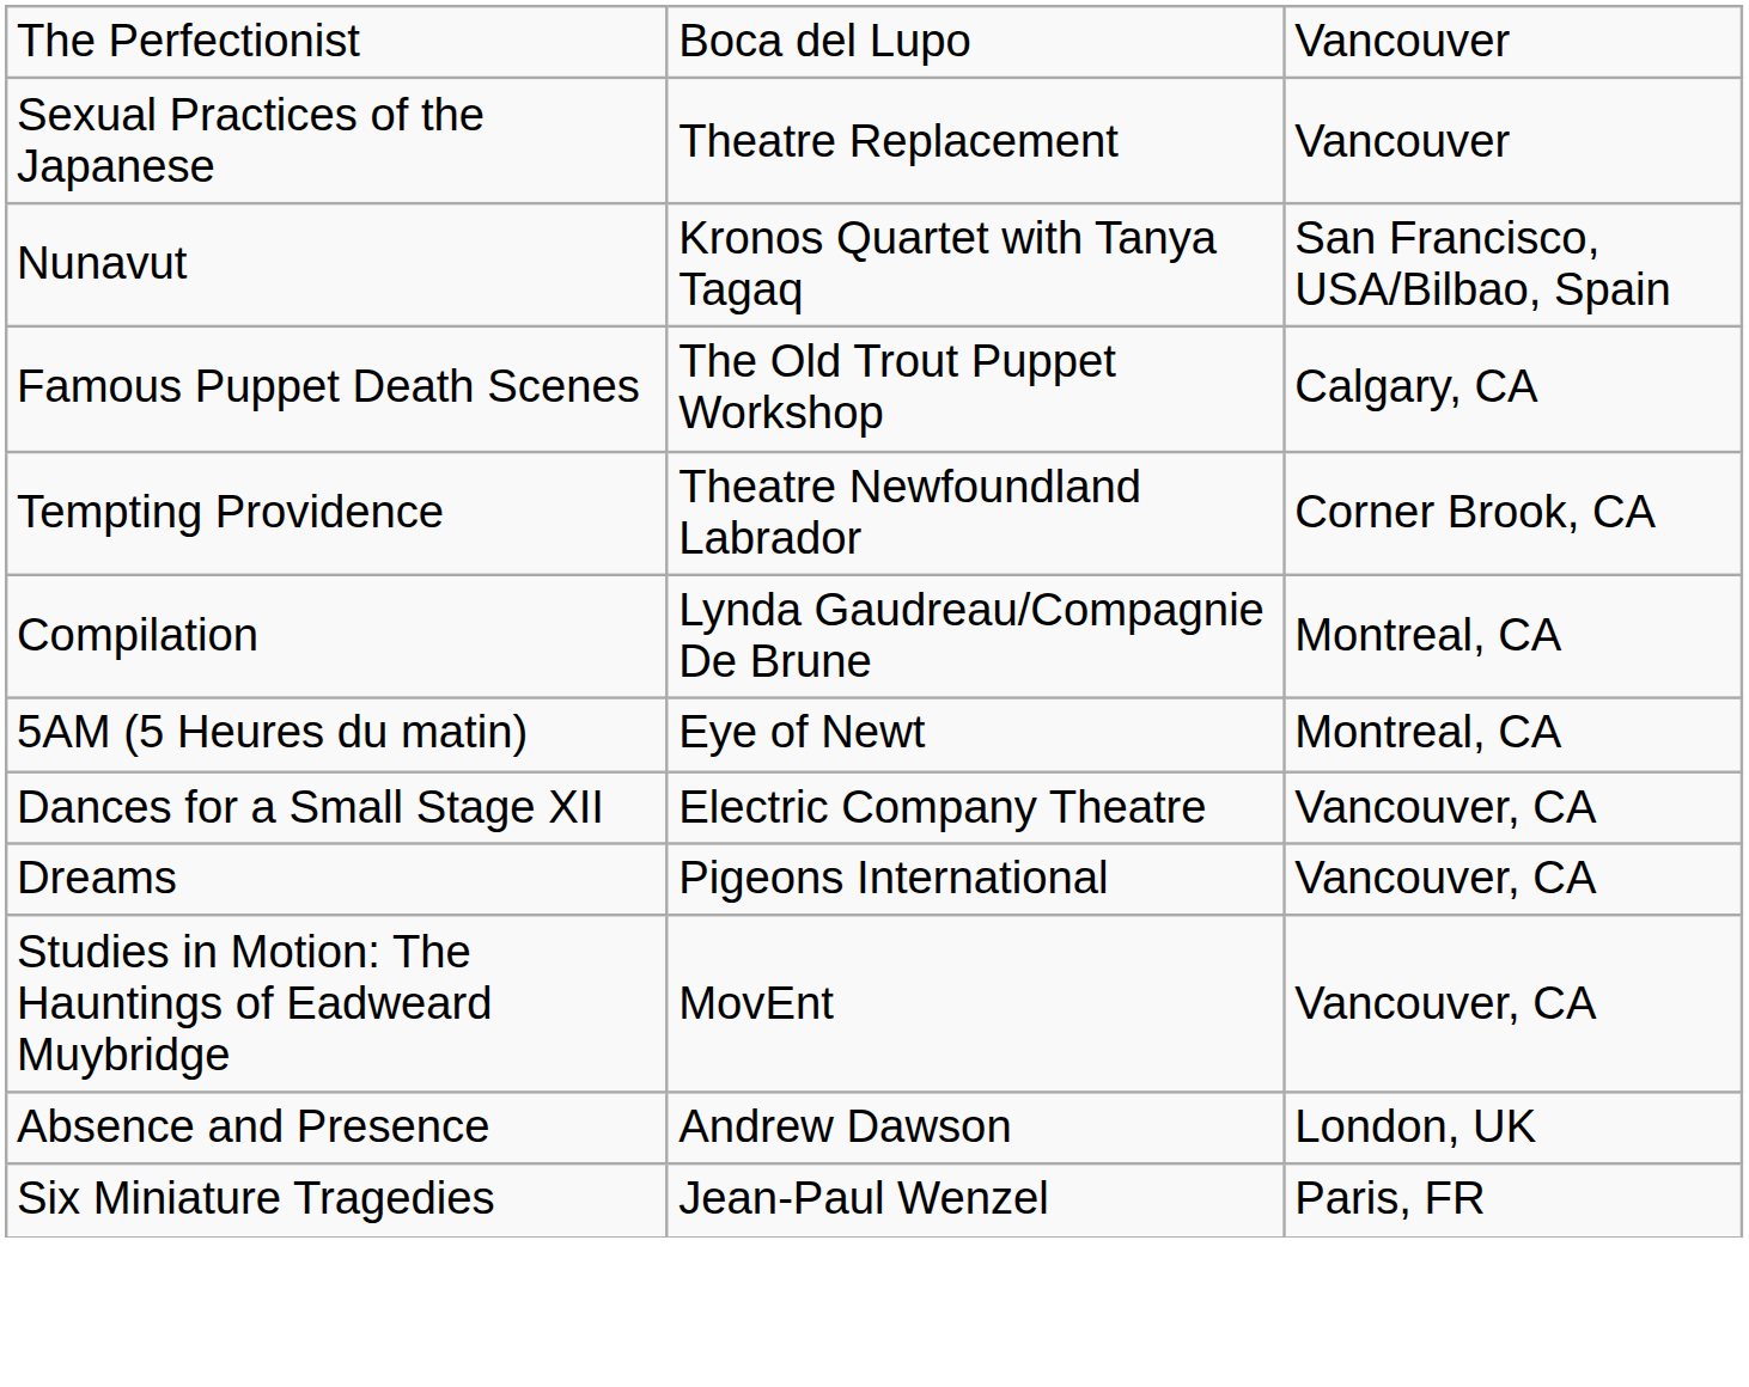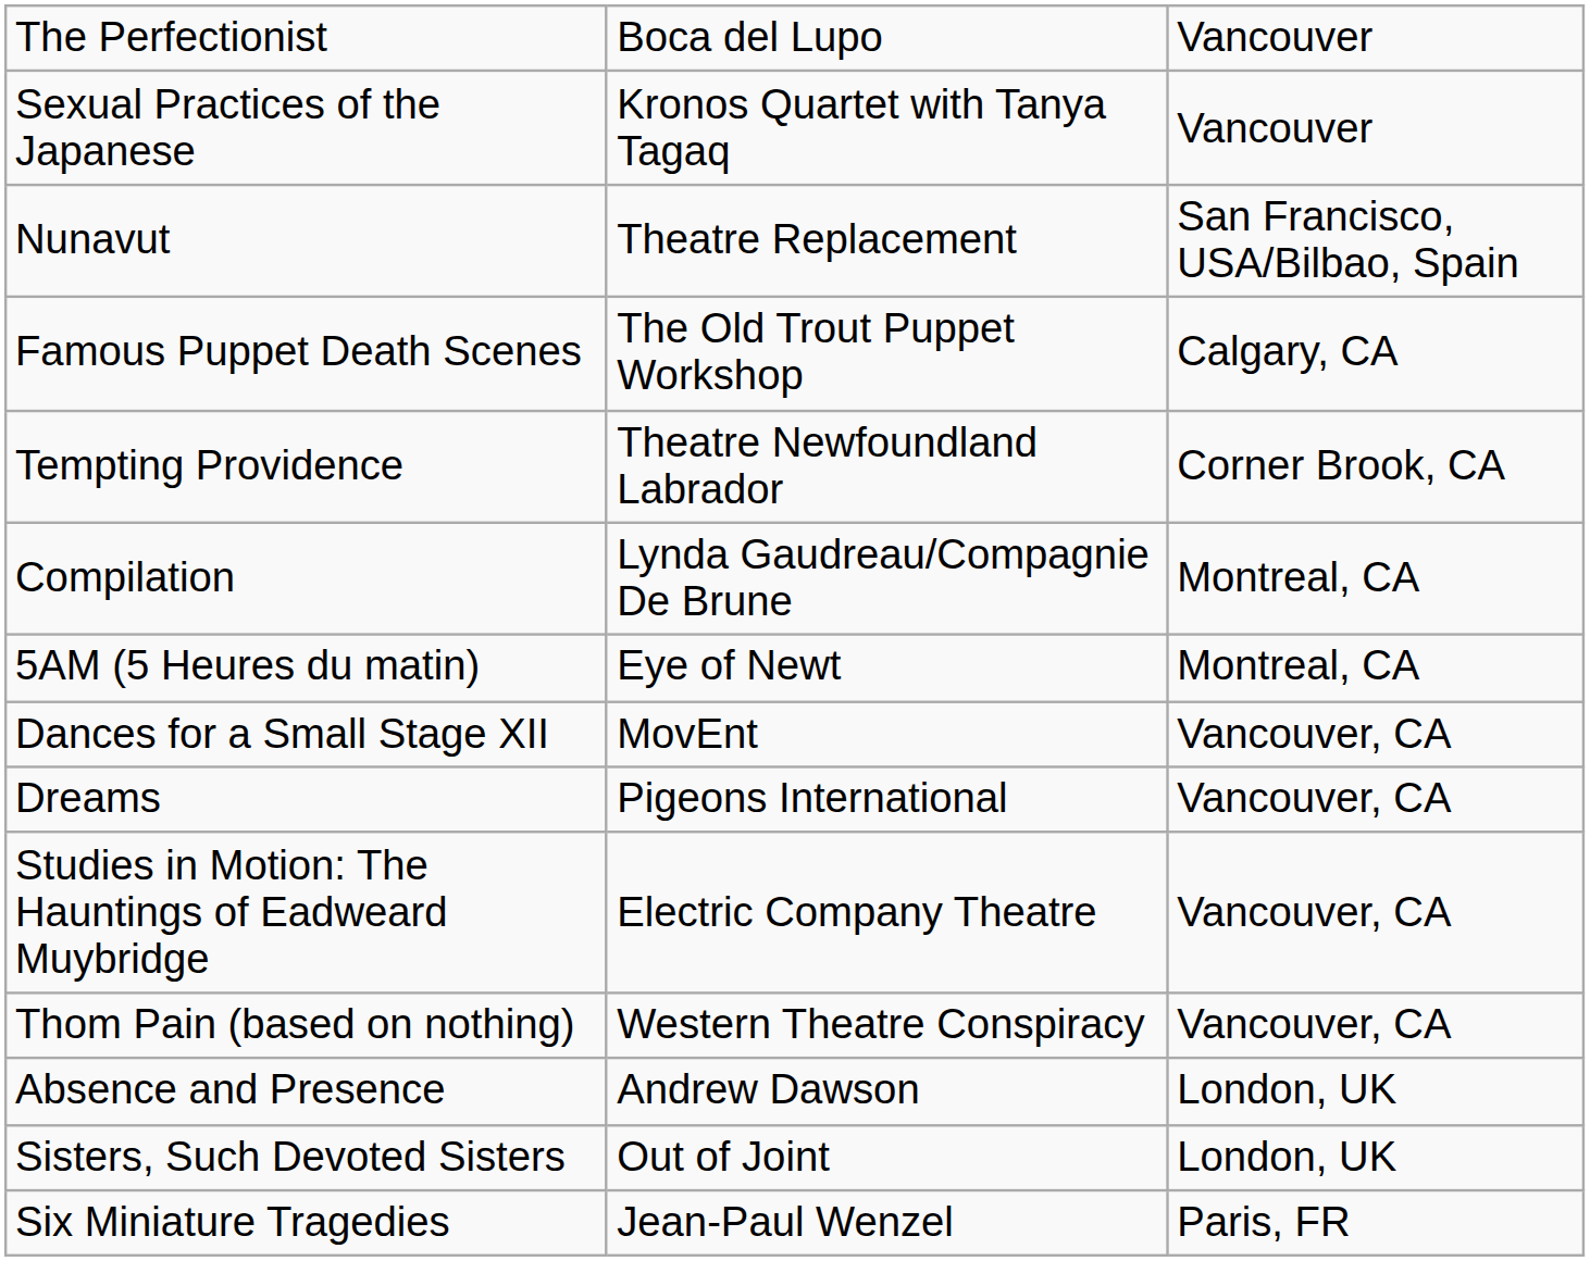Sexual Practices of the Japanese | column 2: Theatre Replacement -> Kronos Quartet with Tanya Tagaq
Nunavut | column 2: Kronos Quartet with Tanya Tagaq -> Theatre Replacement
Dances for a Small Stage XII | column 2: Electric Company Theatre -> MovEnt
Studies in Motion: The Hauntings of Eadweard Muybridge | column 2: MovEnt -> Electric Company Theatre
+ row: Thom Pain (based on nothing) | Western Theatre Conspiracy | Vancouver, CA
+ row: Sisters, Such Devoted Sisters | Out of Joint | London, UK
